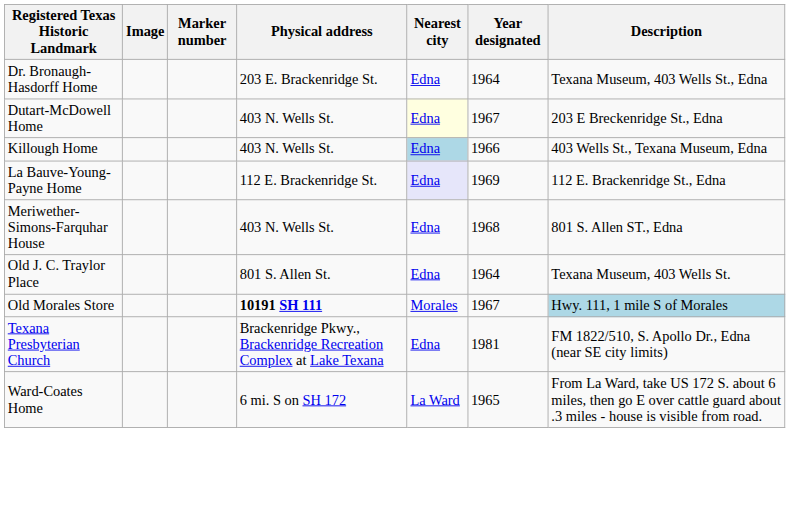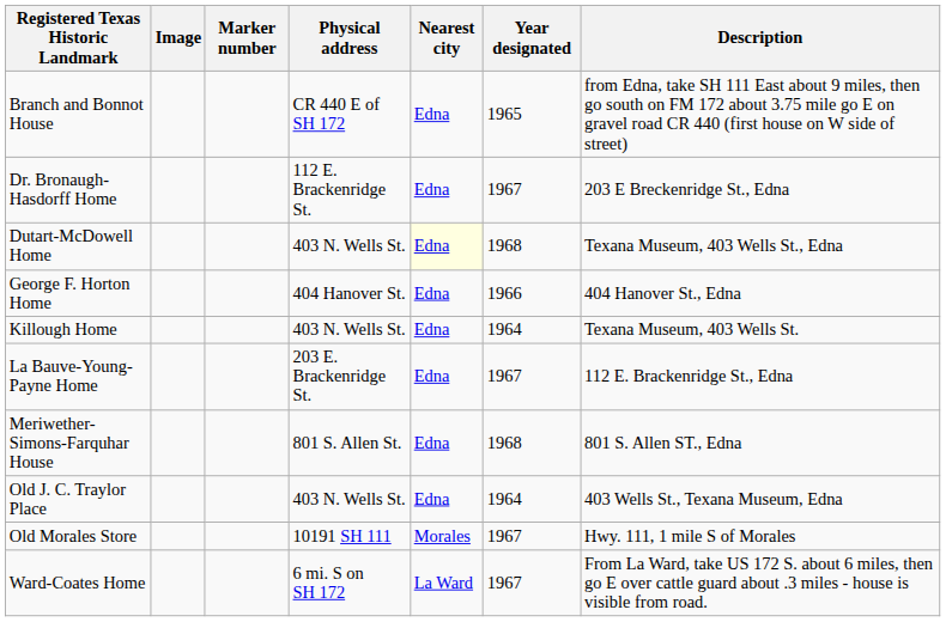+ row: Branch and Bonnot House | CR 440 E of SH 172 | Edna | 1965 | from Edna, take SH 111 East about 9 miles, then go south on FM 172 about 3.75 mile go E on gravel road CR 440 (first house on W side of street)
Dr. Bronaugh-Hasdorff Home | Physical address: 203 E. Brackenridge St. -> 112 E. Brackenridge St.
Dr. Bronaugh-Hasdorff Home | Year designated: 1964 -> 1967
Dr. Bronaugh-Hasdorff Home | Description: Texana Museum, 403 Wells St., Edna -> 203 E Breckenridge St., Edna
Dutart-McDowell Home | Year designated: 1967 -> 1968
Dutart-McDowell Home | Description: 203 E Breckenridge St., Edna -> Texana Museum, 403 Wells St., Edna
+ row: George F. Horton Home | 404 Hanover St. | Edna | 1966 | 404 Hanover St., Edna
Killough Home | Nearest city: lightblue background -> no background
Killough Home | Year designated: 1966 -> 1964
Killough Home | Description: 403 Wells St., Texana Museum, Edna -> Texana Museum, 403 Wells St.
La Bauve-Young-Payne Home | Physical address: 112 E. Brackenridge St. -> 203 E. Brackenridge St.
La Bauve-Young-Payne Home | Nearest city: lavender background -> no background
La Bauve-Young-Payne Home | Year designated: 1969 -> 1967
Meriwether-Simons-Farquhar House | Physical address: 403 N. Wells St. -> 801 S. Allen St.
Old J. C. Traylor Place | Physical address: 801 S. Allen St. -> 403 N. Wells St.
Old J. C. Traylor Place | Description: Texana Museum, 403 Wells St. -> 403 Wells St., Texana Museum, Edna
Old Morales Store | Physical address: bold -> normal
Old Morales Store | Description: lightblue background -> no background
- row: Texana Presbyterian Church | Brackenridge Pkwy., Brackenridge Recreation Complex at Lake Texana | Edna | 1981 | FM 1822/510, S. Apollo Dr., Edna (near SE city limits)
Ward-Coates Home | Year designated: 1965 -> 1967
